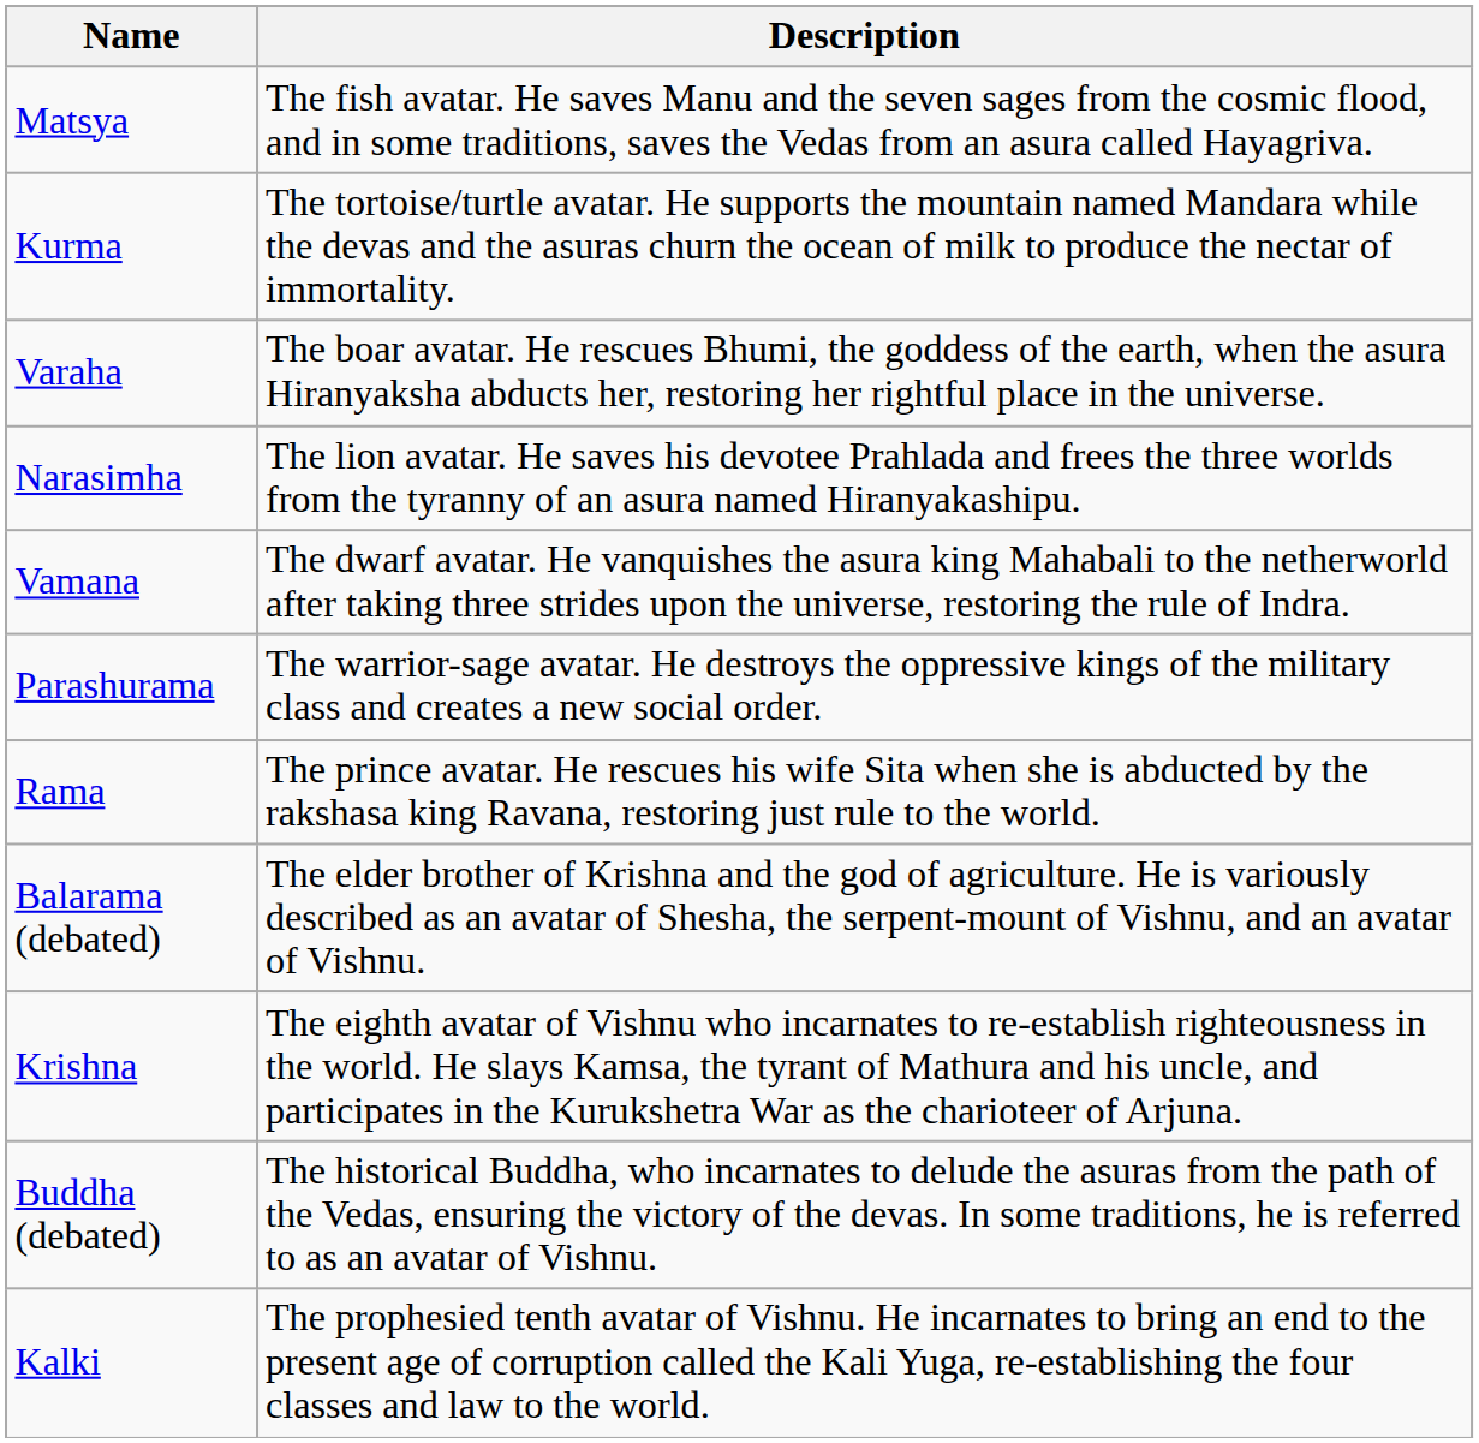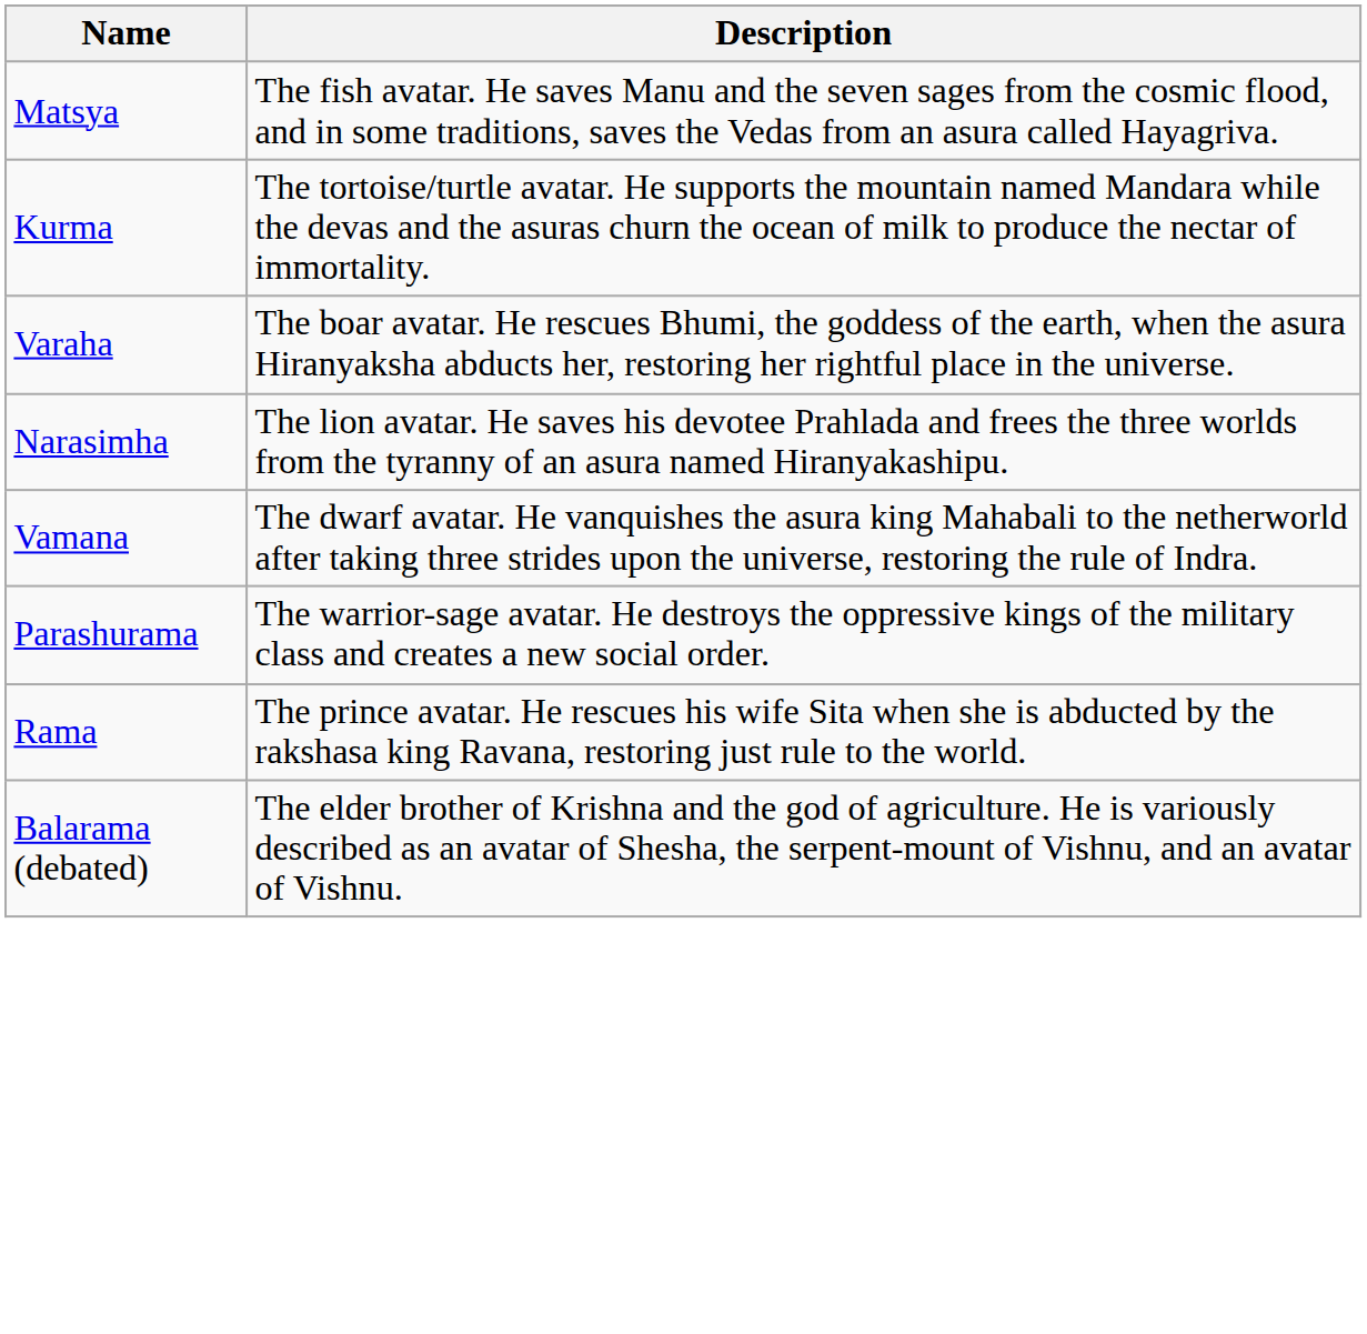- row: Krishna | The eighth avatar of Vishnu who incarnates to re-establish righteousness in the world. He slays Kamsa, the tyrant of Mathura and his uncle, and participates in the Kurukshetra War as the charioteer of Arjuna.
- row: Buddha (debated) | The historical Buddha, who incarnates to delude the asuras from the path of the Vedas, ensuring the victory of the devas. In some traditions, he is referred to as an avatar of Vishnu.
- row: Kalki | The prophesied tenth avatar of Vishnu. He incarnates to bring an end to the present age of corruption called the Kali Yuga, re-establishing the four classes and law to the world.
